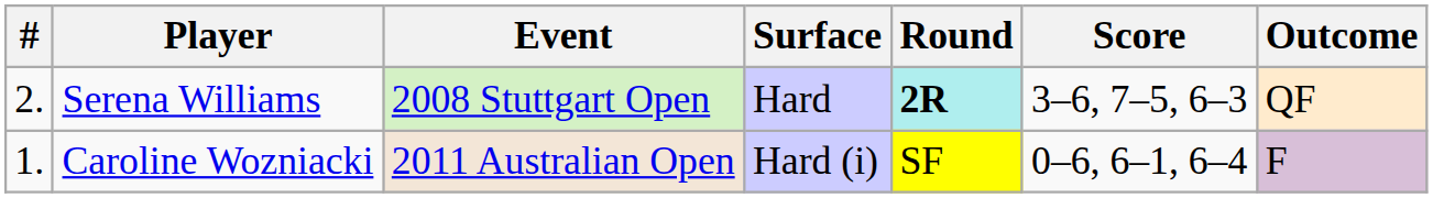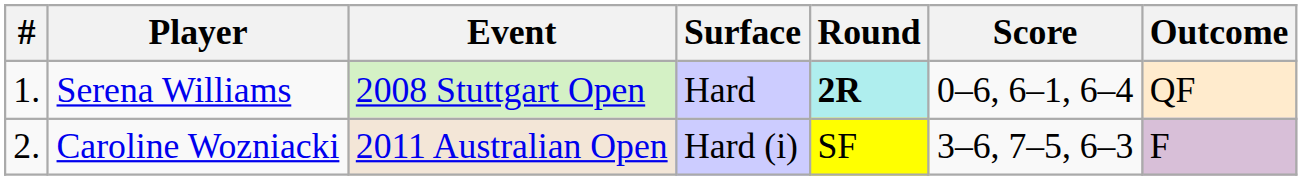Serena Williams | #: 2. -> 1.
Serena Williams | Score: 3–6, 7–5, 6–3 -> 0–6, 6–1, 6–4
Caroline Wozniacki | #: 1. -> 2.
Caroline Wozniacki | Score: 0–6, 6–1, 6–4 -> 3–6, 7–5, 6–3
